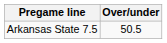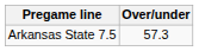Arkansas State 7.5 | Over/under: 50.5 -> 57.3
